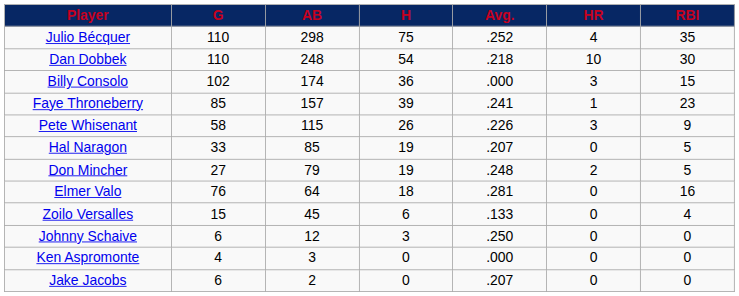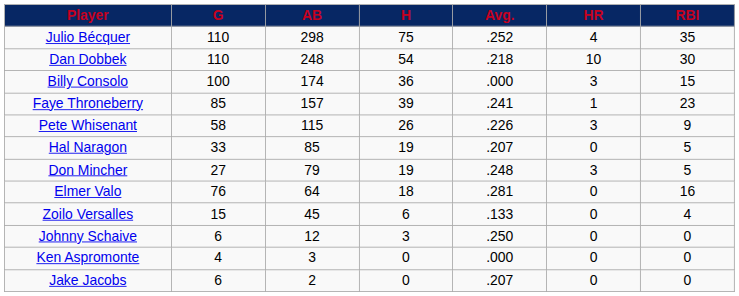Billy Consolo | G: 102 -> 100
Don Mincher | HR: 2 -> 3
